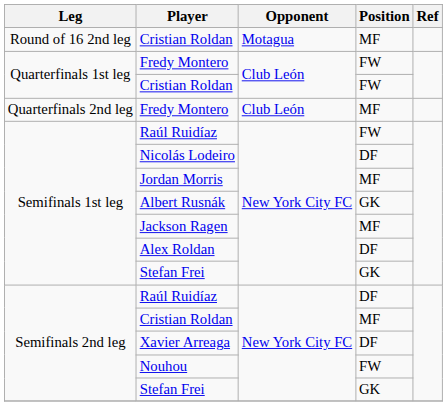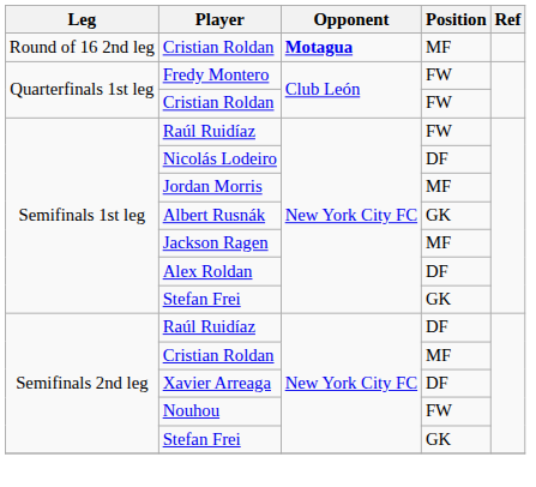Round of 16 2nd leg / Cristian Roldan | Opponent: normal -> bold
- row: Quarterfinals 2nd leg | Fredy Montero | Club León | MF
